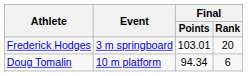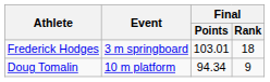Frederick Hodges | Final / Rank: 20 -> 18
Doug Tomalin | Final / Rank: 6 -> 9
